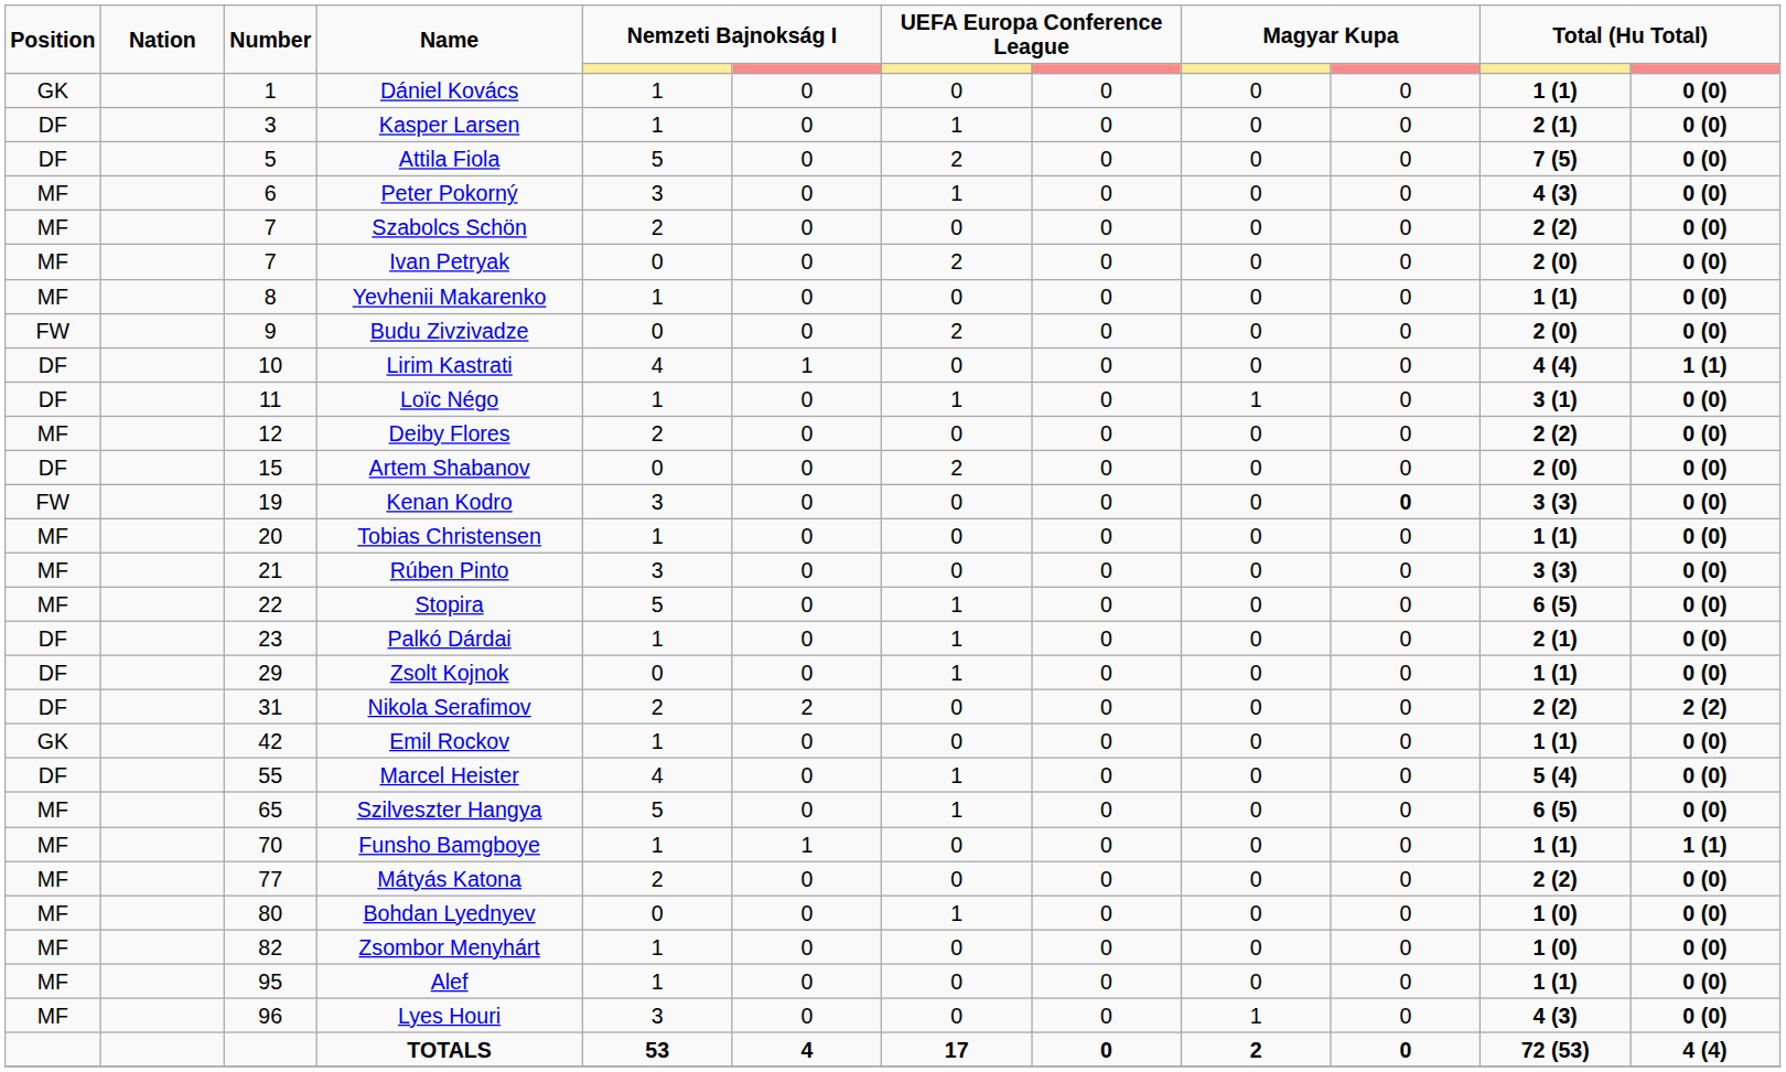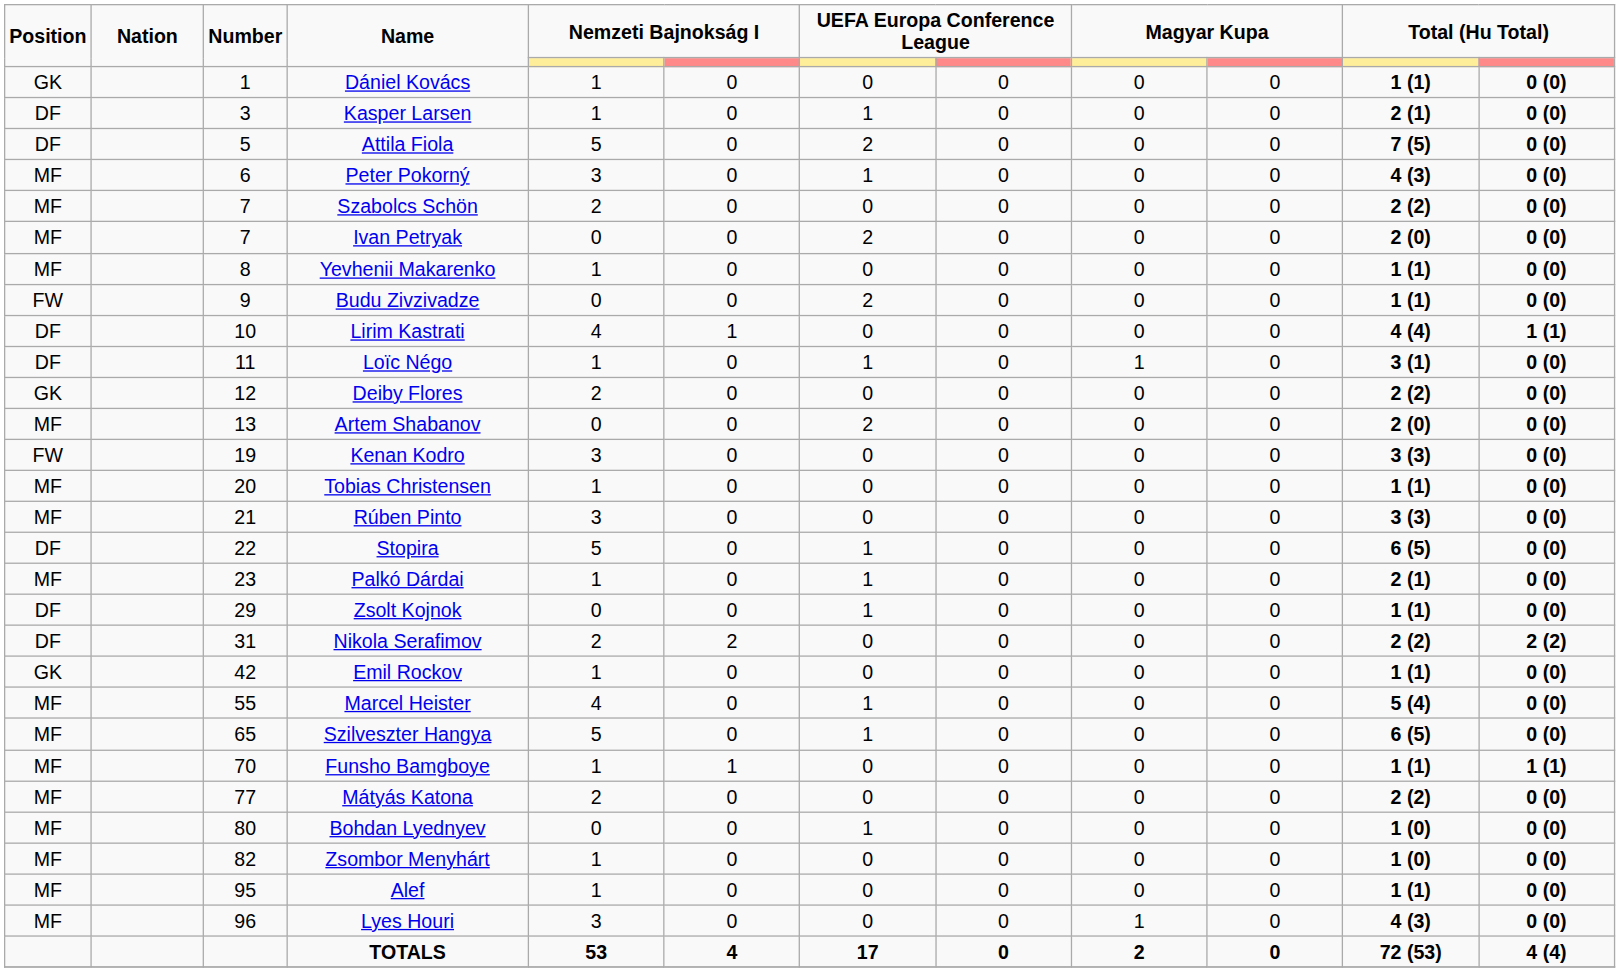Budu Zivzivadze | column 11: 2 (0) -> 1 (1)
Deiby Flores | Position: MF -> GK
Artem Shabanov | Position: DF -> MF
Artem Shabanov | Number: 15 -> 13
Kenan Kodro | column 10: bold -> normal
Stopira | Position: MF -> DF
Palkó Dárdai | Position: DF -> MF
Marcel Heister | Position: DF -> MF
